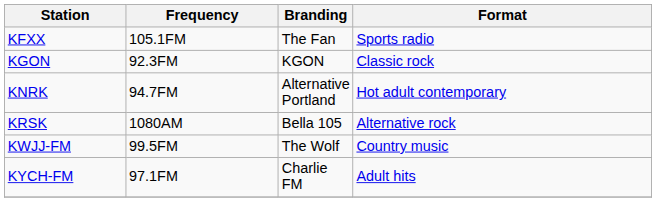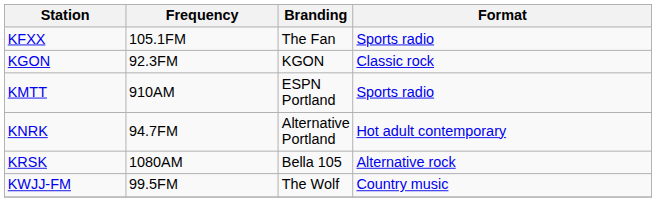+ row: KMTT | 910AM | ESPN Portland | Sports radio
- row: KYCH-FM | 97.1FM | Charlie FM | Adult hits
